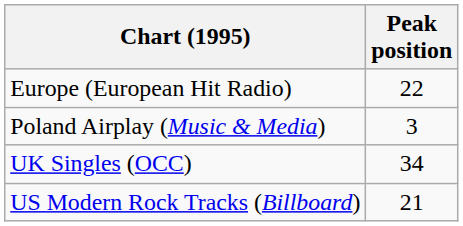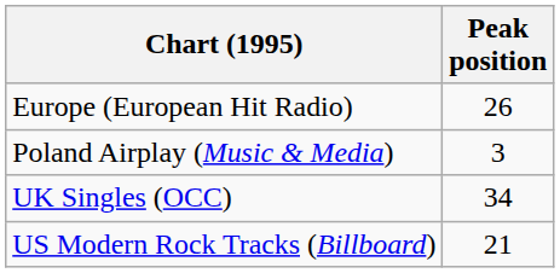Europe (European Hit Radio) | Peak position: 22 -> 26
